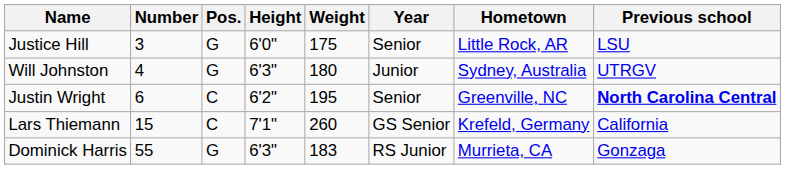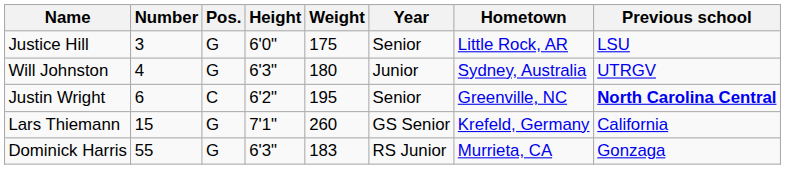Lars Thiemann | Pos.: C -> G
